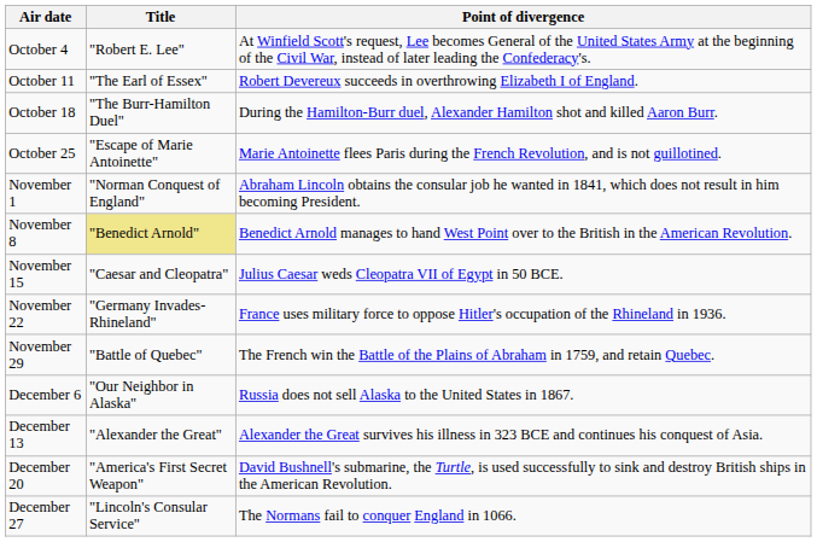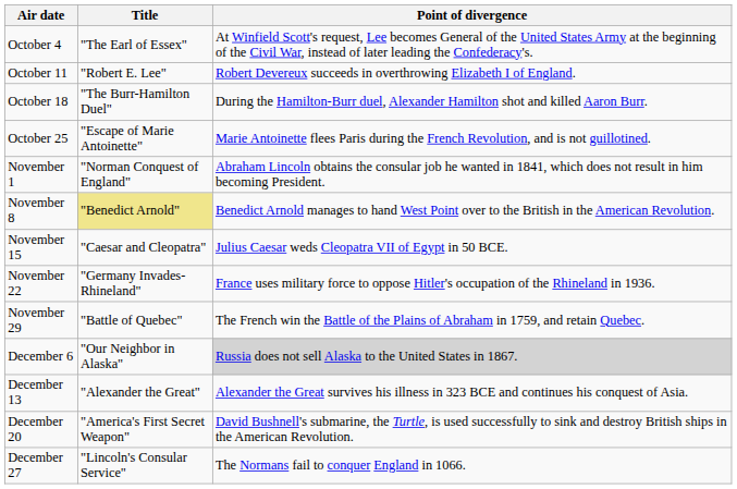October 4 | Title: "Robert E. Lee" -> "The Earl of Essex"
October 11 | Title: "The Earl of Essex" -> "Robert E. Lee"
December 6 | Point of divergence: no background -> lightgrey background
